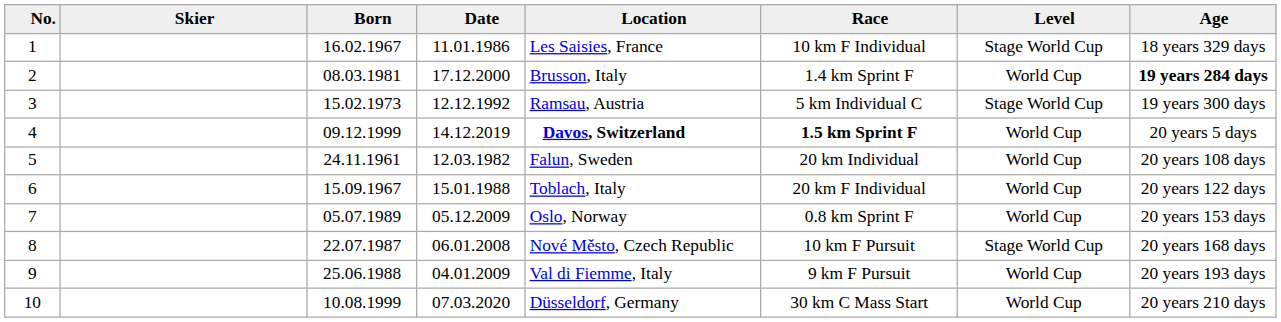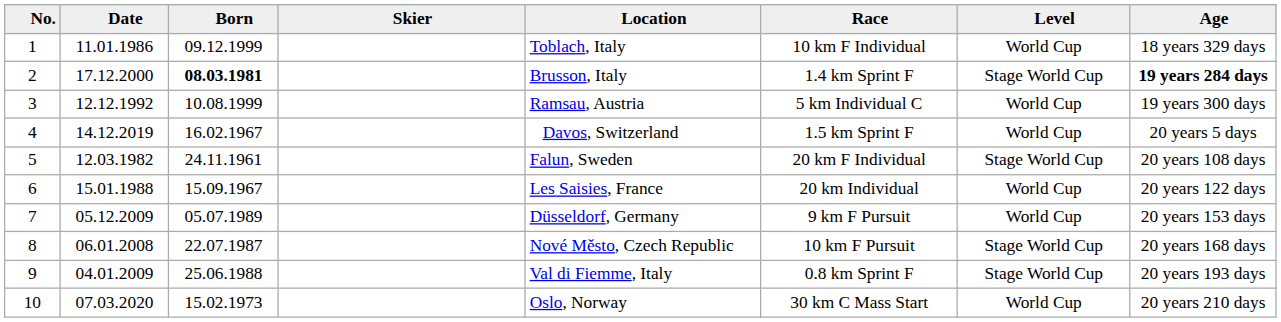columns swapped: Skier <-> Date
1 | Born: 16.02.1967 -> 09.12.1999
1 | Location: Les Saisies, France -> Toblach, Italy
1 | Level: Stage World Cup -> World Cup
2 | Born: normal -> bold
2 | Level: World Cup -> Stage World Cup
3 | Born: 15.02.1973 -> 10.08.1999
3 | Level: Stage World Cup -> World Cup
4 | Born: 09.12.1999 -> 16.02.1967
4 | Location: bold -> normal
4 | Race: bold -> normal
5 | Race: 20 km Individual -> 20 km F Individual
5 | Level: World Cup -> Stage World Cup
6 | Location: Toblach, Italy -> Les Saisies, France
6 | Race: 20 km F Individual -> 20 km Individual
7 | Location: Oslo, Norway -> Düsseldorf, Germany
7 | Race: 0.8 km Sprint F -> 9 km F Pursuit
9 | Race: 9 km F Pursuit -> 0.8 km Sprint F
9 | Level: World Cup -> Stage World Cup
10 | Born: 10.08.1999 -> 15.02.1973
10 | Location: Düsseldorf, Germany -> Oslo, Norway
